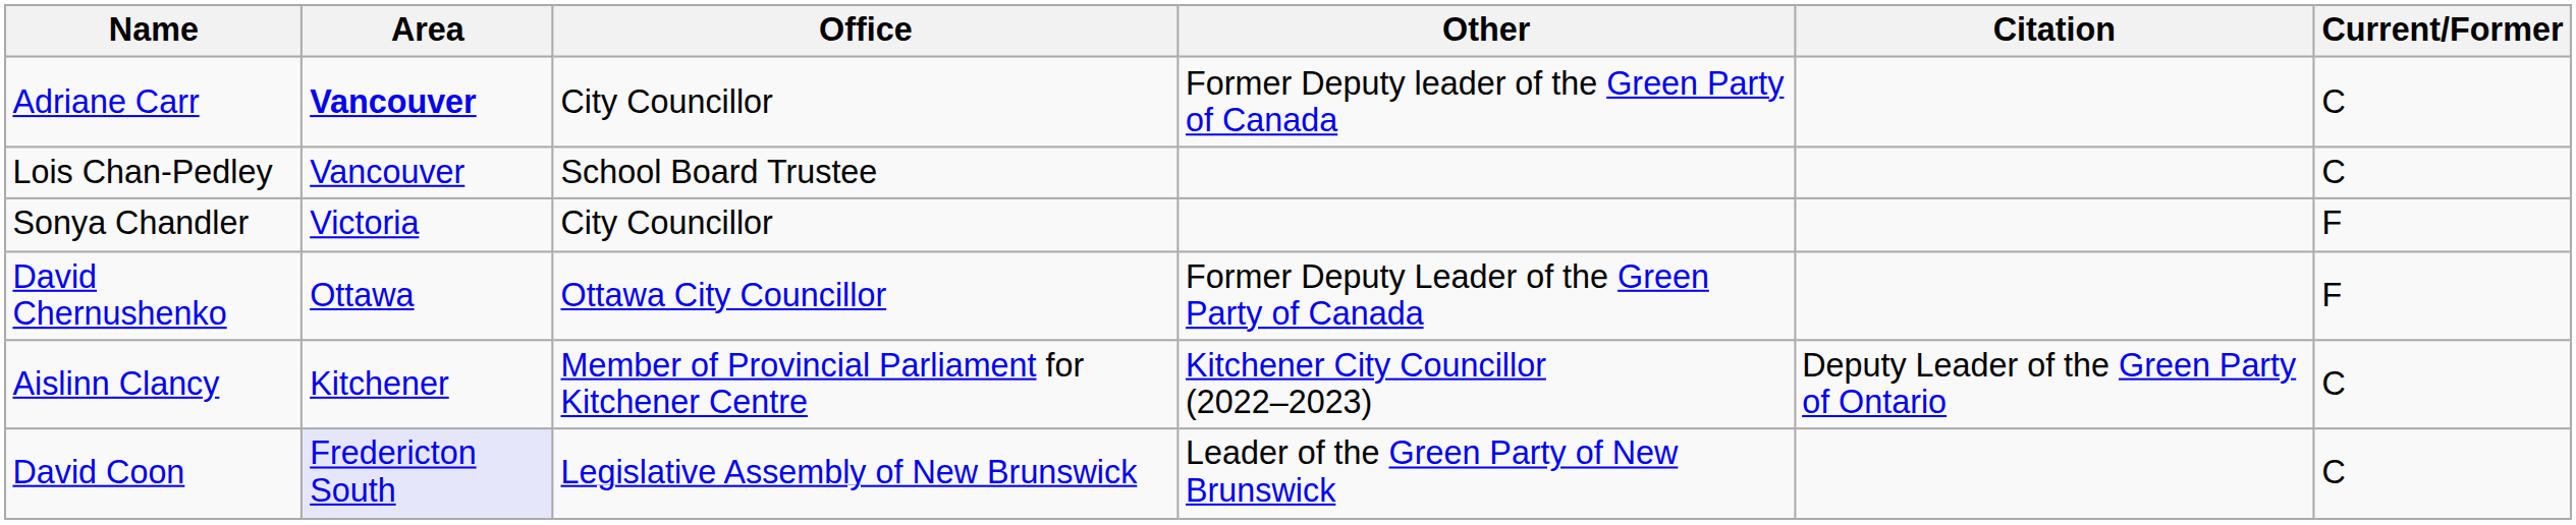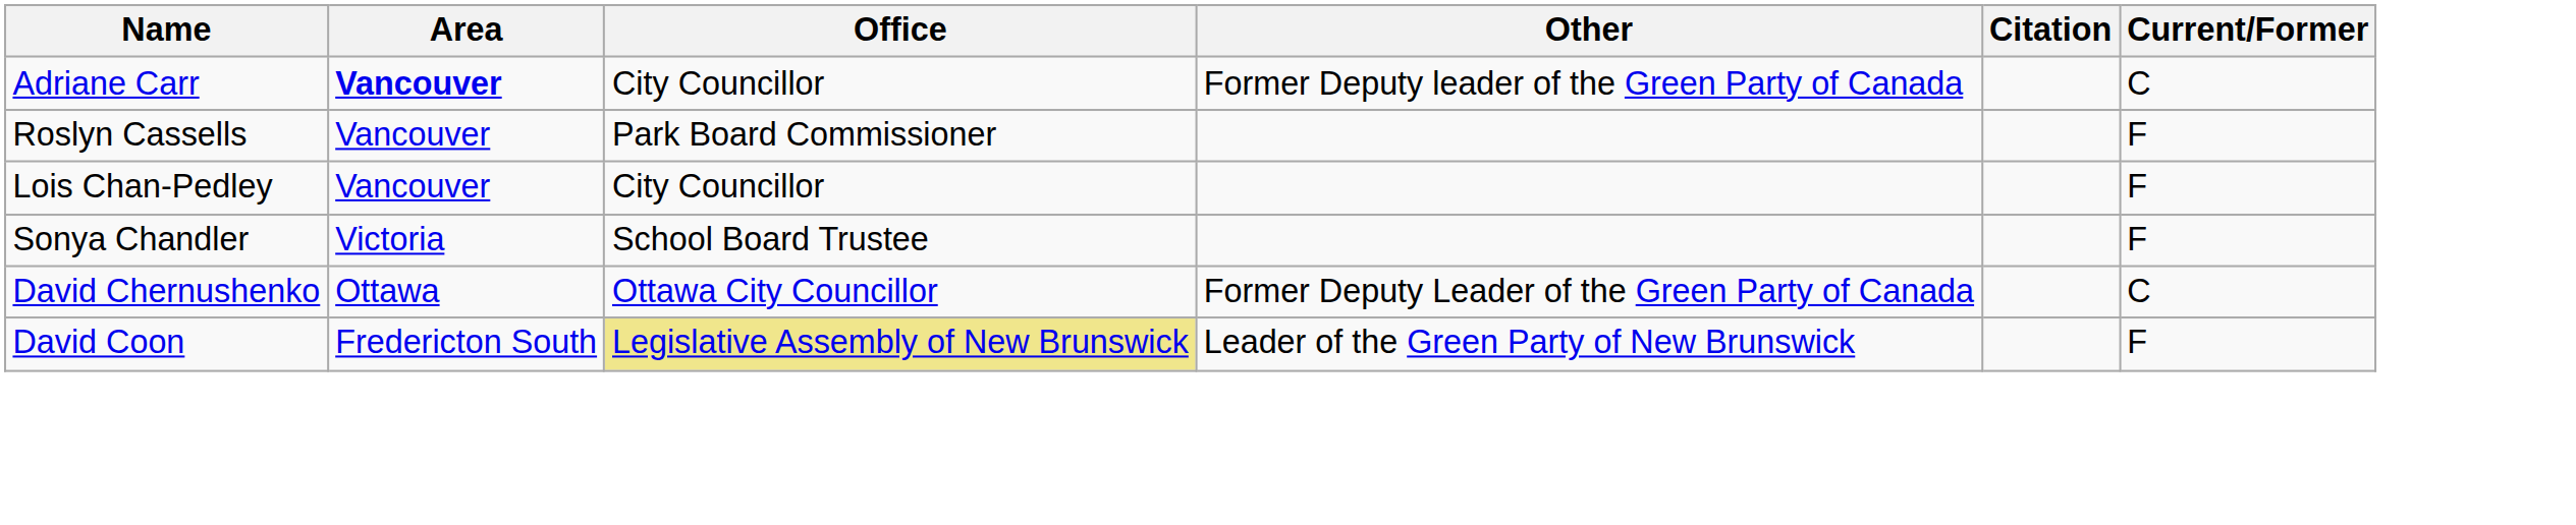+ row: Roslyn Cassells | Vancouver | Park Board Commissioner | F
Lois Chan-Pedley | Office: School Board Trustee -> City Councillor
Lois Chan-Pedley | Current/Former: C -> F
Sonya Chandler | Office: City Councillor -> School Board Trustee
David Chernushenko | Current/Former: F -> C
- row: Aislinn Clancy | Kitchener | Member of Provincial Parliament for Kitchener Centre | Kitchener City Councillor (2022–2023) | Deputy Leader of the Green Party of Ontario | C
David Coon | Area: lavender background -> no background
David Coon | Office: no background -> khaki background
David Coon | Current/Former: C -> F
